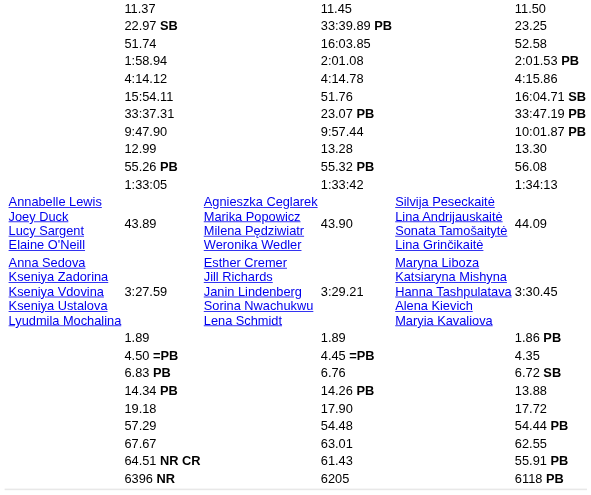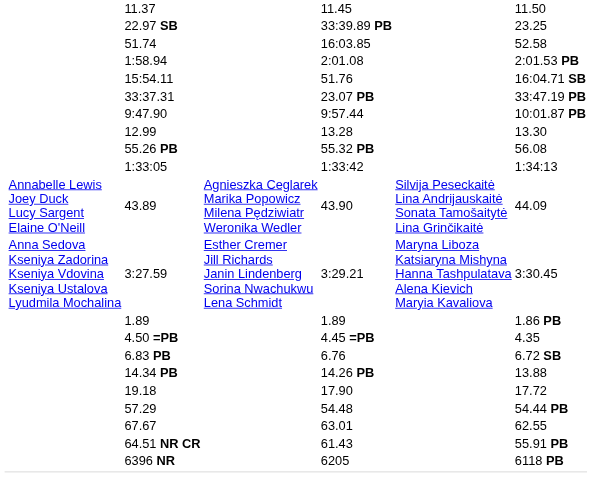- row: 4:14.12 | 4:14.78 | 4:15.86
